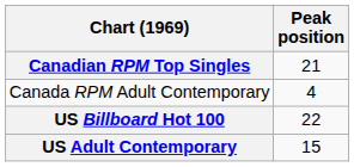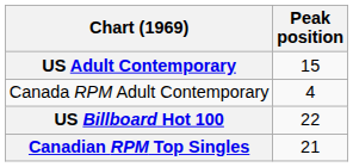rows swapped: Canadian RPM Top Singles <-> US Adult Contemporary
